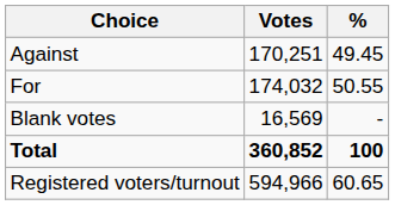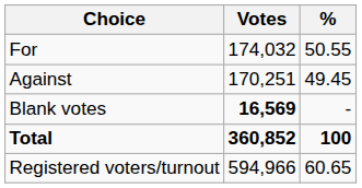rows swapped: For <-> Against
Blank votes | Votes: normal -> bold
